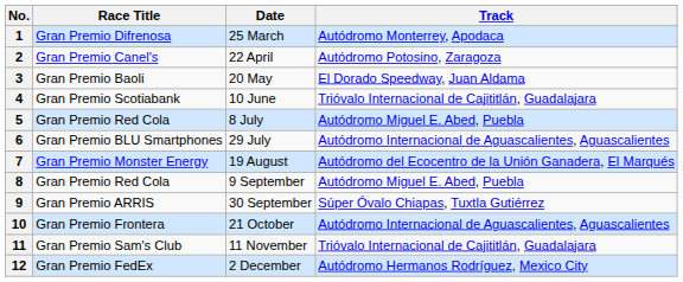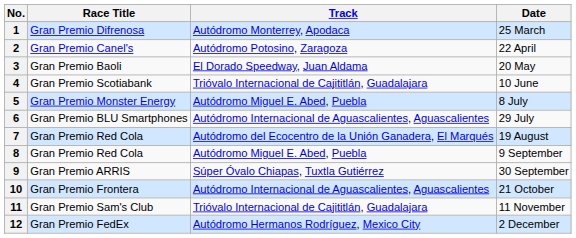columns swapped: Track <-> Date
5 | Race Title: Gran Premio Red Cola -> Gran Premio Monster Energy
7 | Race Title: Gran Premio Monster Energy -> Gran Premio Red Cola
